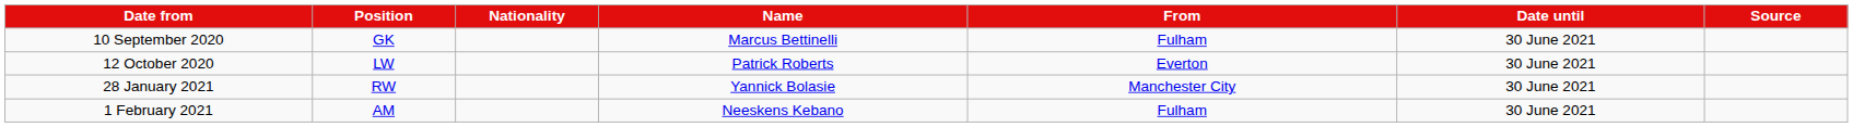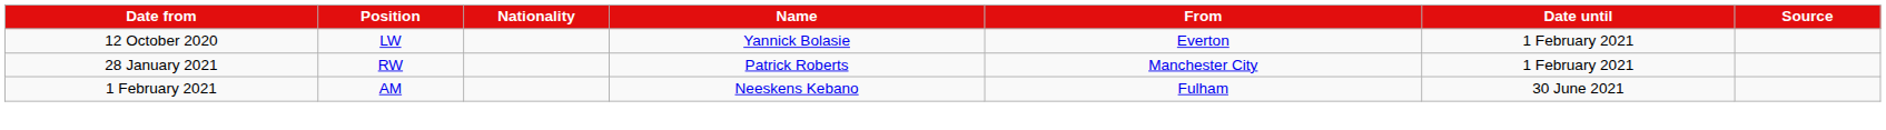- row: 10 September 2020 | GK | Marcus Bettinelli | Fulham | 30 June 2021
12 October 2020 | Name: Patrick Roberts -> Yannick Bolasie
12 October 2020 | Date until: 30 June 2021 -> 1 February 2021
28 January 2021 | Name: Yannick Bolasie -> Patrick Roberts
28 January 2021 | Date until: 30 June 2021 -> 1 February 2021
